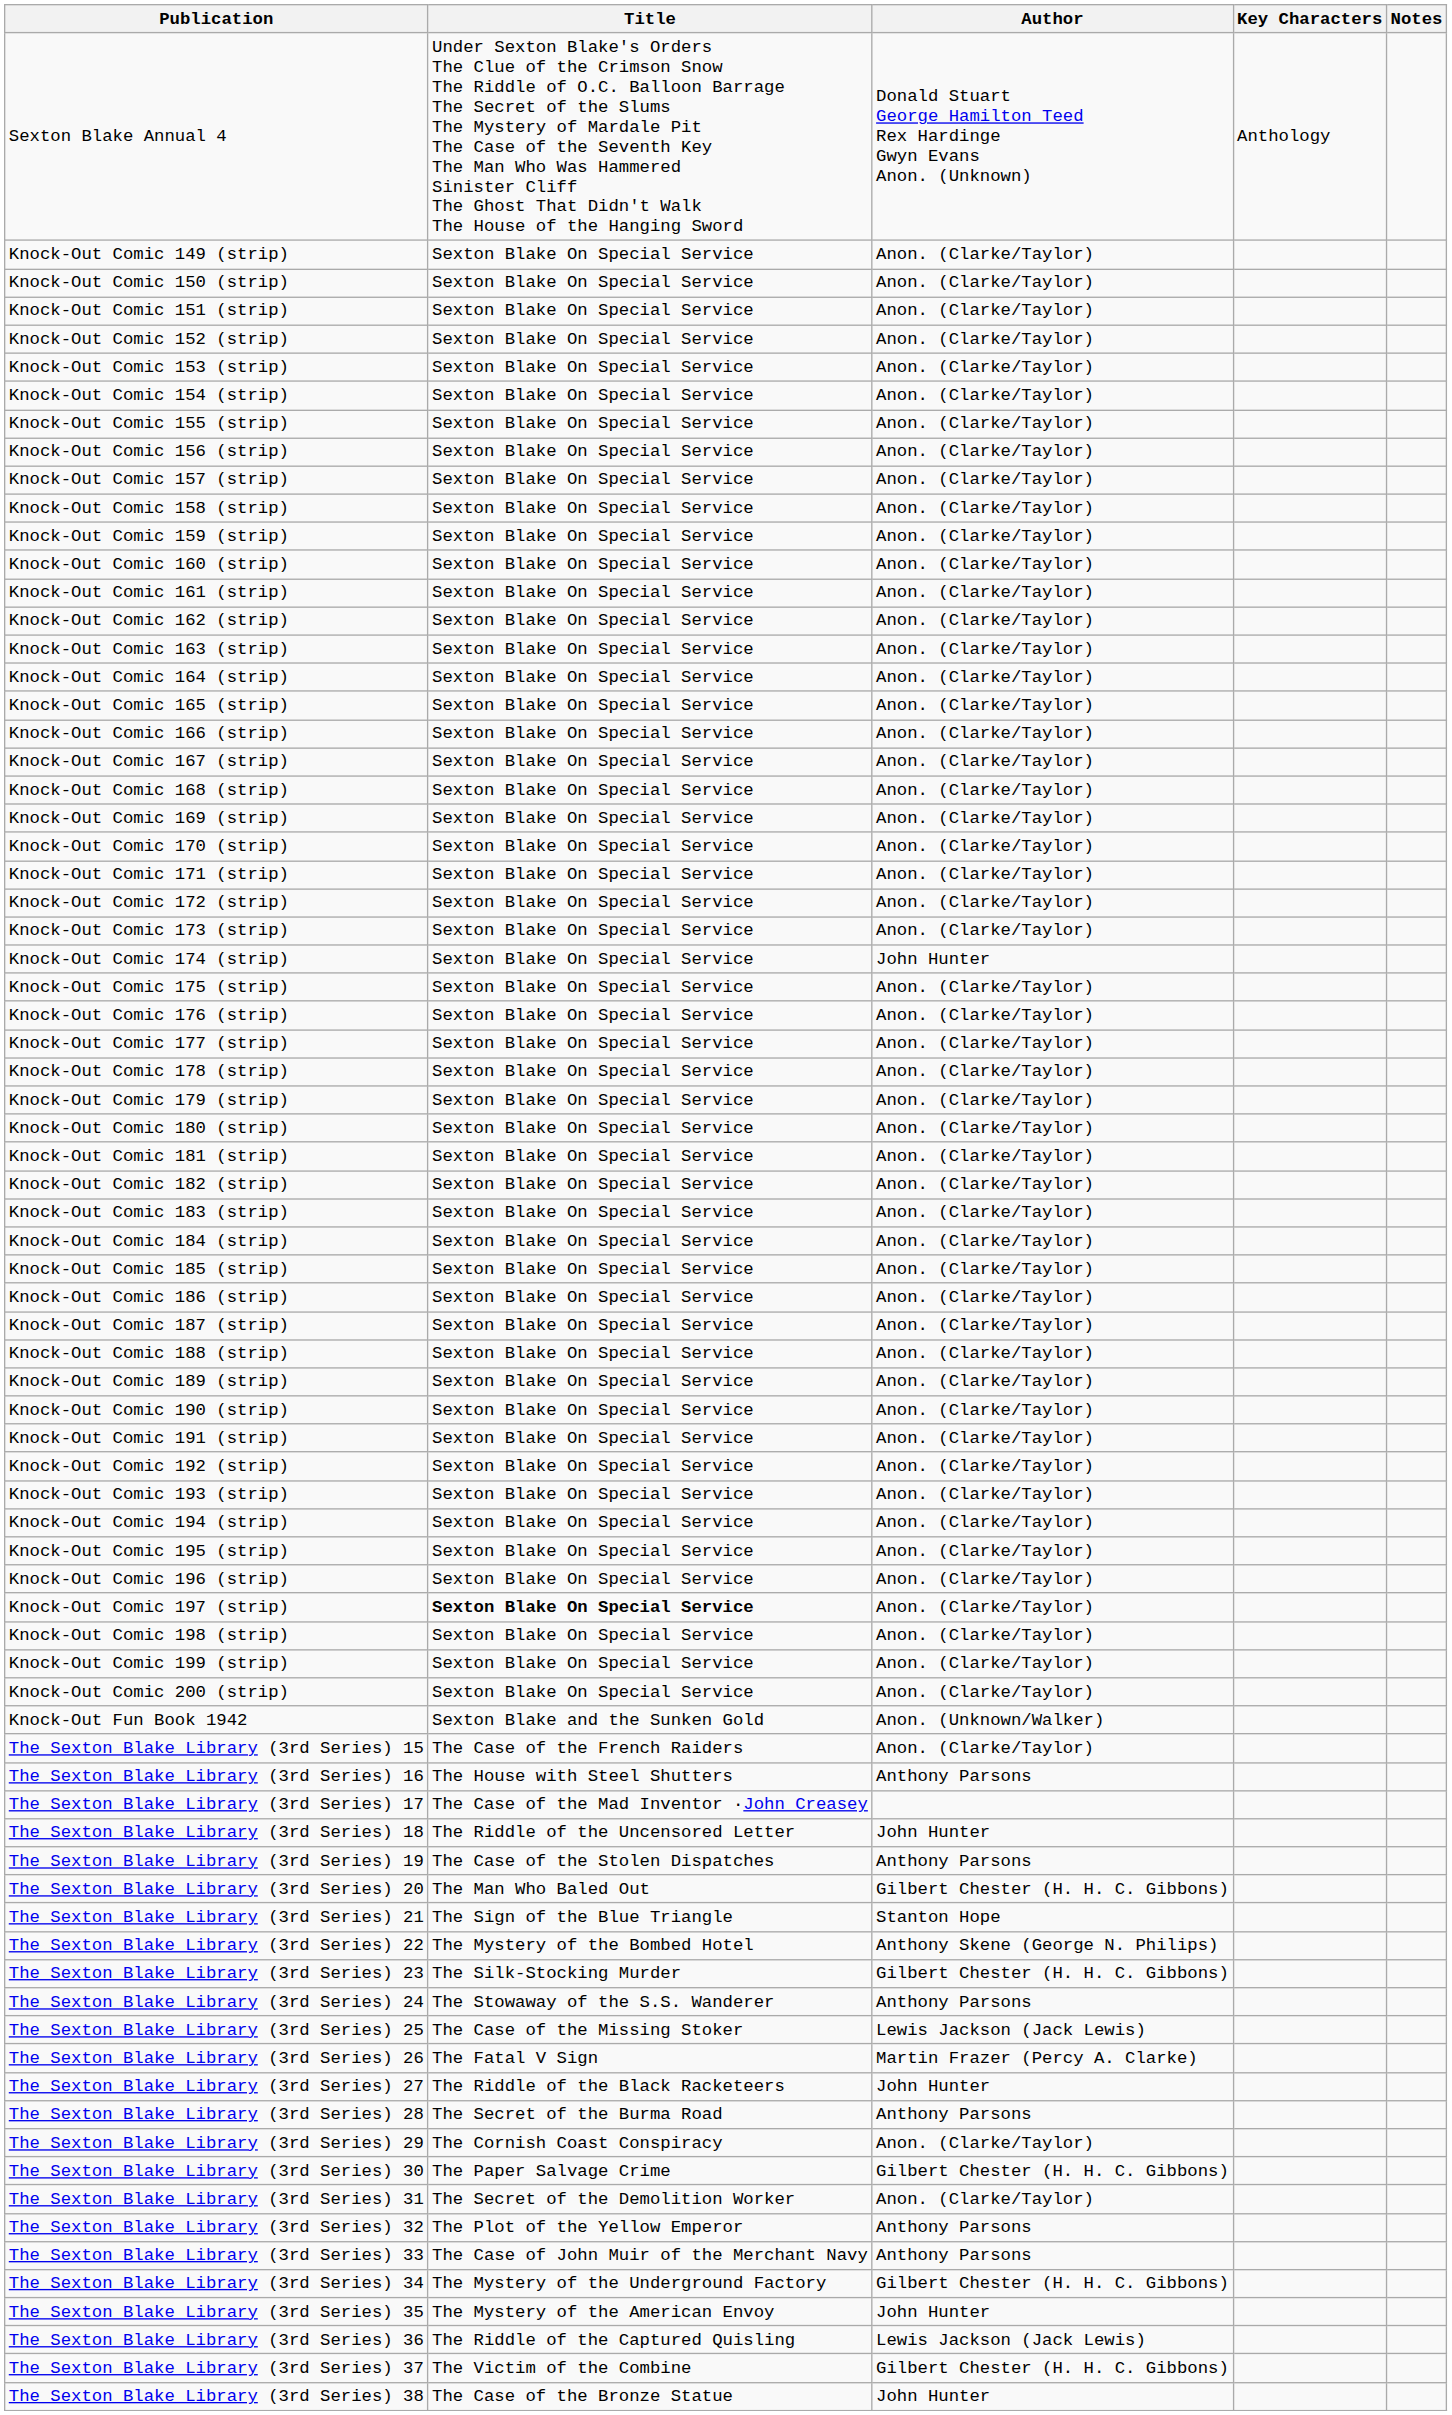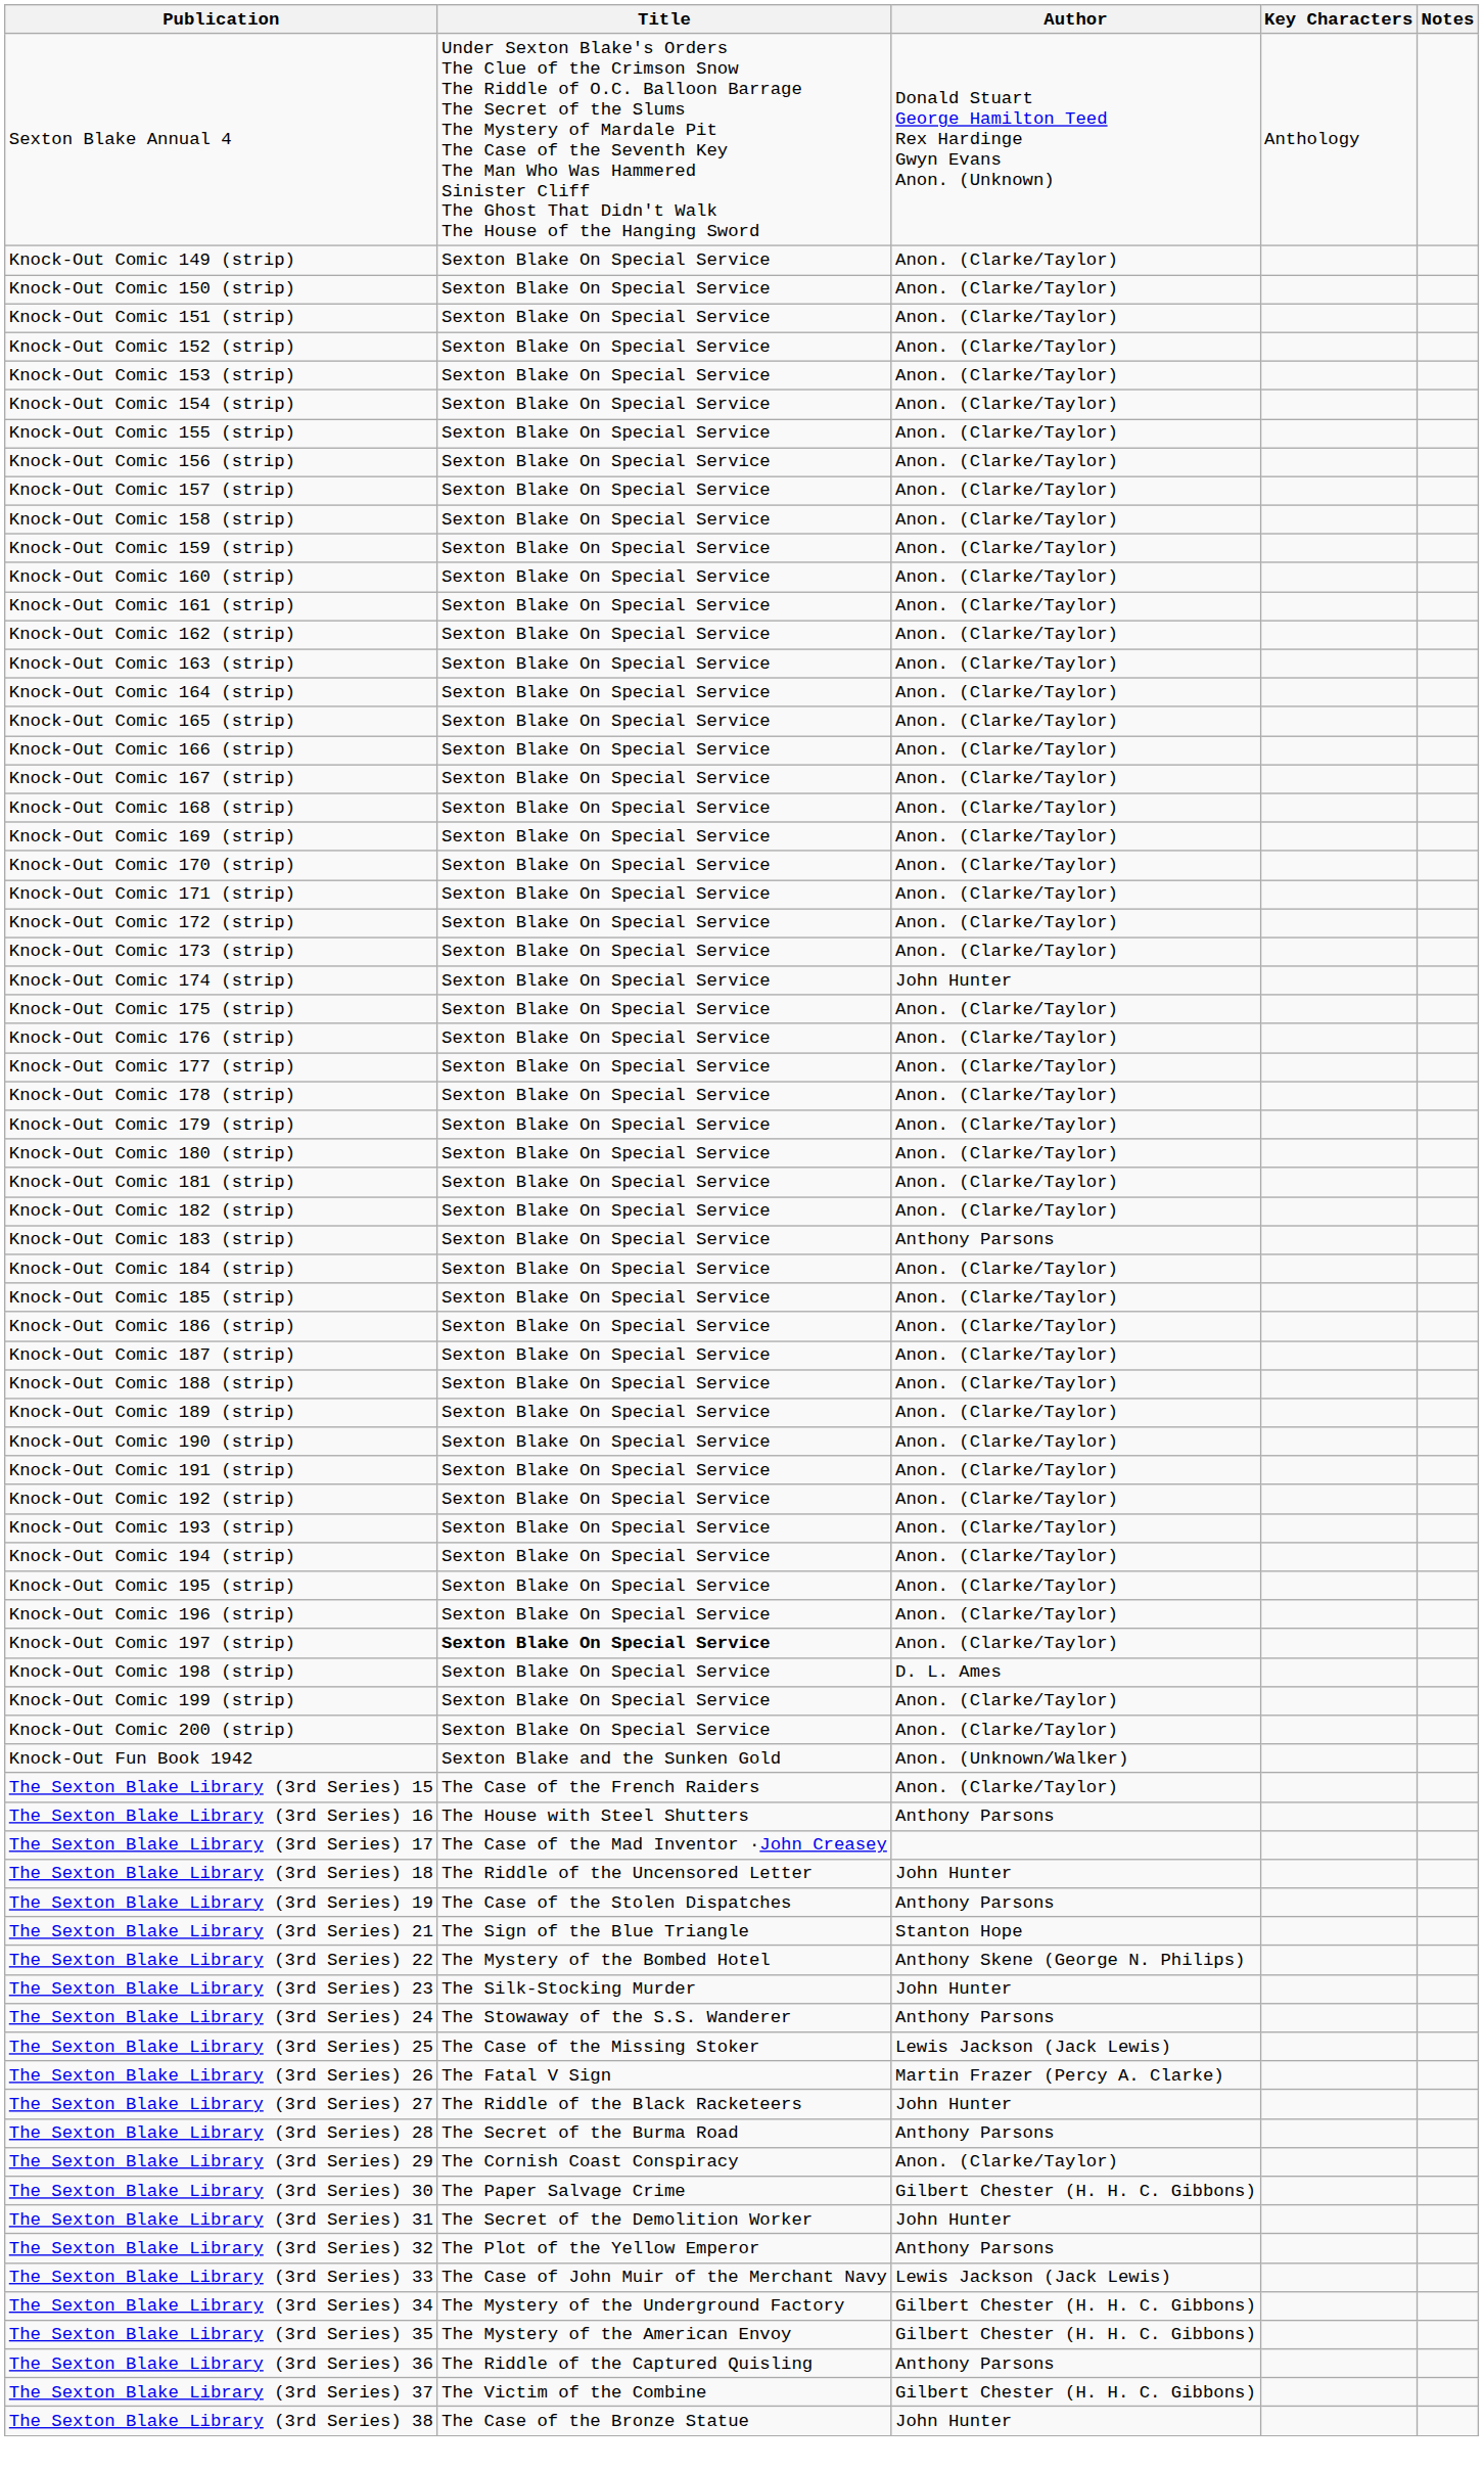Knock-Out Comic 183 (strip) | Author: Anon. (Clarke/Taylor) -> Anthony Parsons
Knock-Out Comic 198 (strip) | Author: Anon. (Clarke/Taylor) -> D. L. Ames
- row: The Sexton Blake Library (3rd Series) 20 | The Man Who Baled Out | Gilbert Chester (H. H. C. Gibbons)
The Sexton Blake Library (3rd Series) 23 | Author: Gilbert Chester (H. H. C. Gibbons) -> John Hunter
The Sexton Blake Library (3rd Series) 31 | Author: Anon. (Clarke/Taylor) -> John Hunter
The Sexton Blake Library (3rd Series) 33 | Author: Anthony Parsons -> Lewis Jackson (Jack Lewis)
The Sexton Blake Library (3rd Series) 35 | Author: John Hunter -> Gilbert Chester (H. H. C. Gibbons)
The Sexton Blake Library (3rd Series) 36 | Author: Lewis Jackson (Jack Lewis) -> Anthony Parsons
